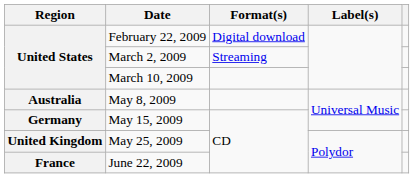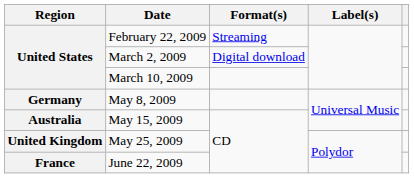February 22, 2009 | Format(s): Digital download -> Streaming
March 2, 2009 | Format(s): Streaming -> Digital download
May 8, 2009 | Region: Australia -> Germany
May 15, 2009 | Region: Germany -> Australia
